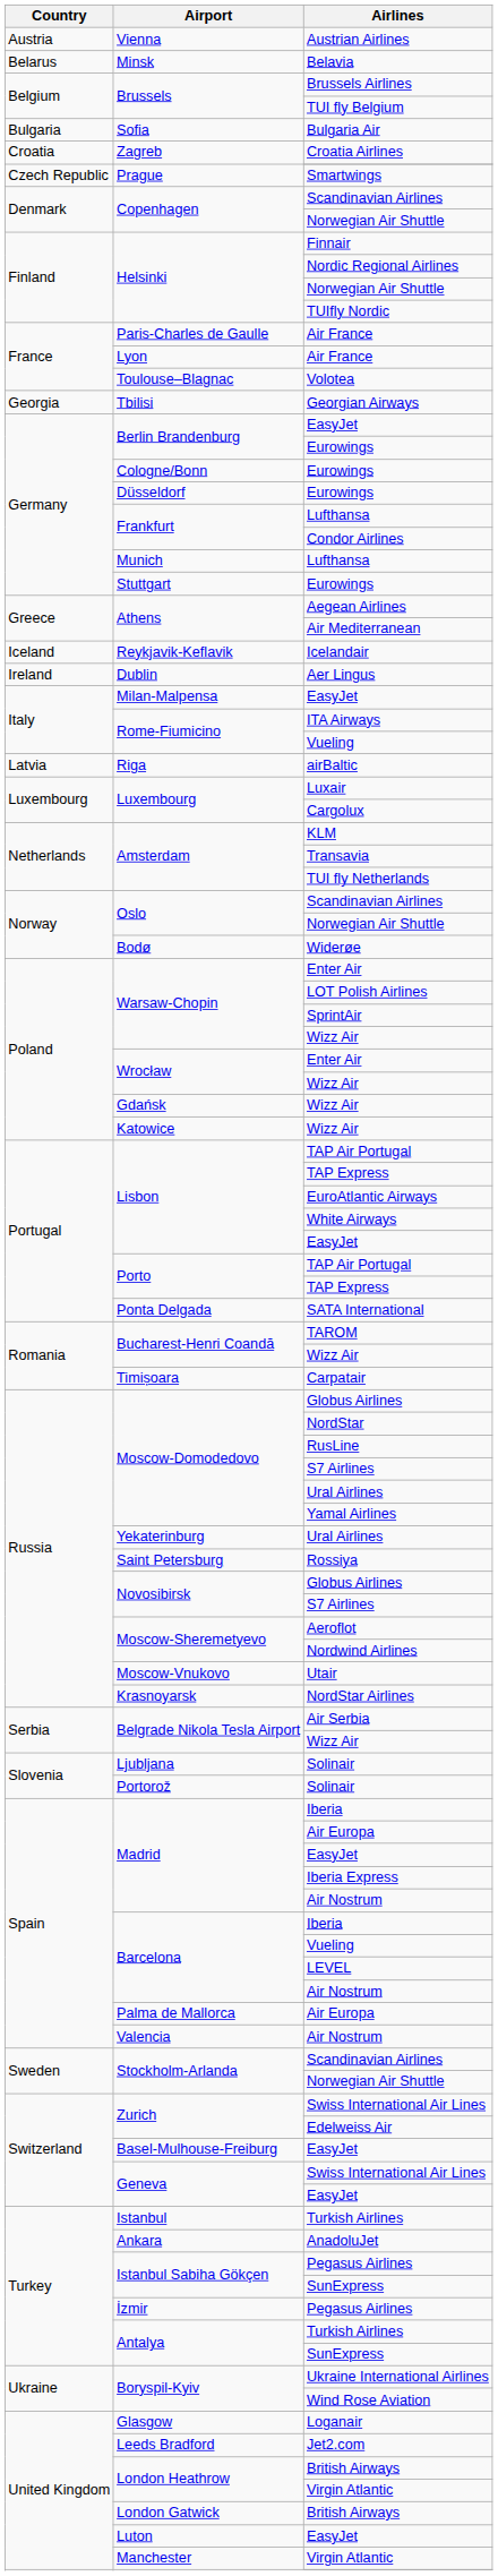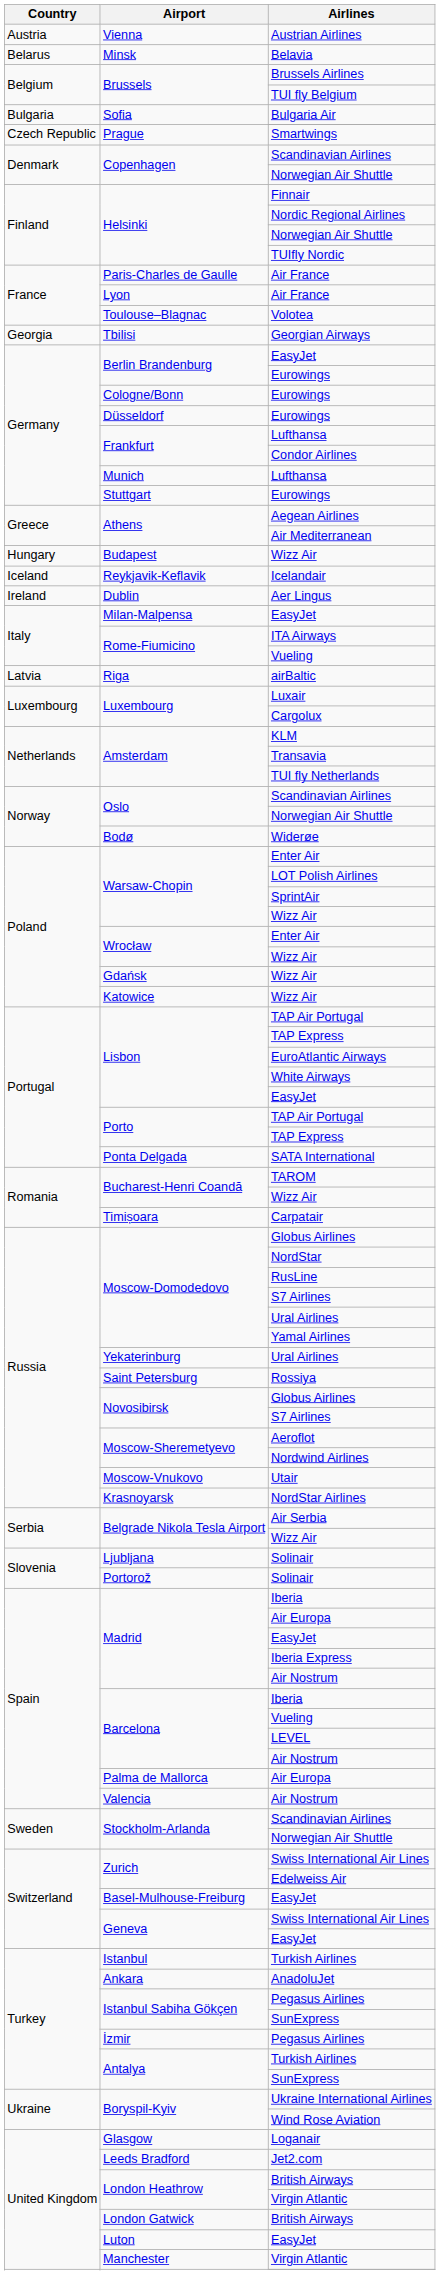- row: Croatia | Zagreb | Croatia Airlines
+ row: Hungary | Budapest | Wizz Air
